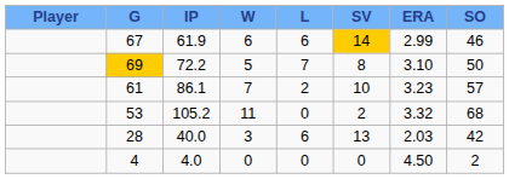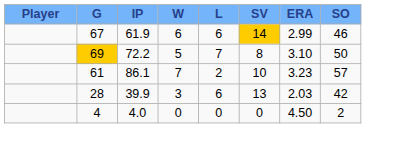- row: 53 | 105.2 | 11 | 0 | 2 | 3.32 | 68
28 | IP: 40.0 -> 39.9
